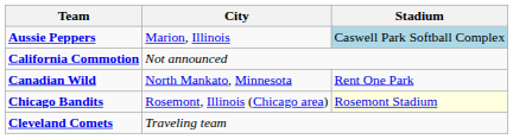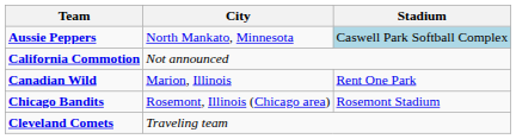Aussie Peppers | City: Marion, Illinois -> North Mankato, Minnesota
Canadian Wild | City: North Mankato, Minnesota -> Marion, Illinois
Chicago Bandits | Stadium: lightyellow background -> no background
